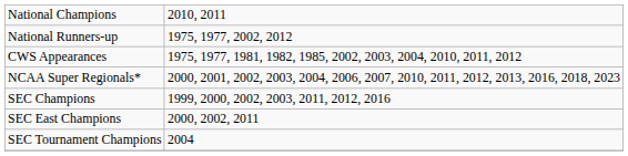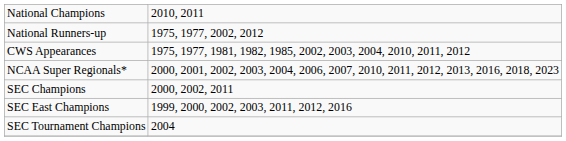SEC Champions | column 2: 1999, 2000, 2002, 2003, 2011, 2012, 2016 -> 2000, 2002, 2011
SEC East Champions | column 2: 2000, 2002, 2011 -> 1999, 2000, 2002, 2003, 2011, 2012, 2016
